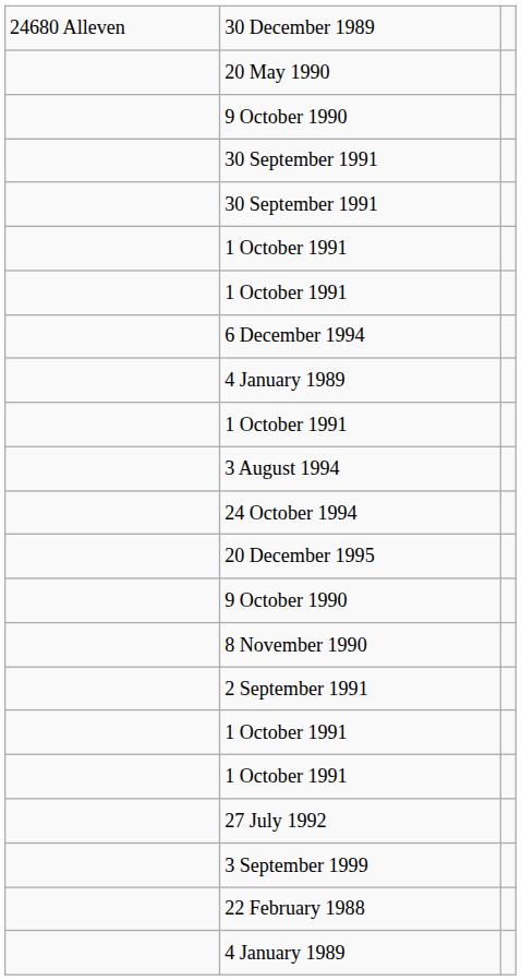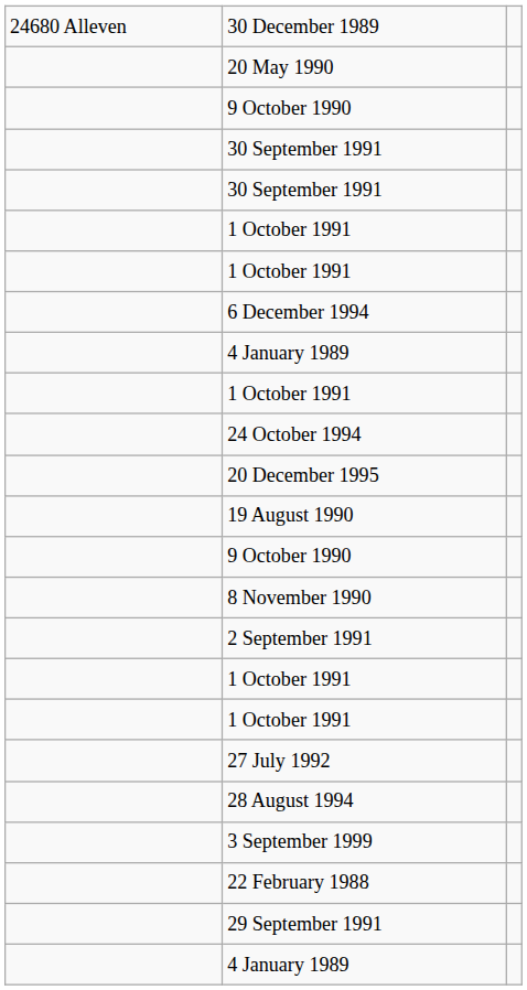- row: 3 August 1994
+ row: 19 August 1990
+ row: 28 August 1994
+ row: 29 September 1991
